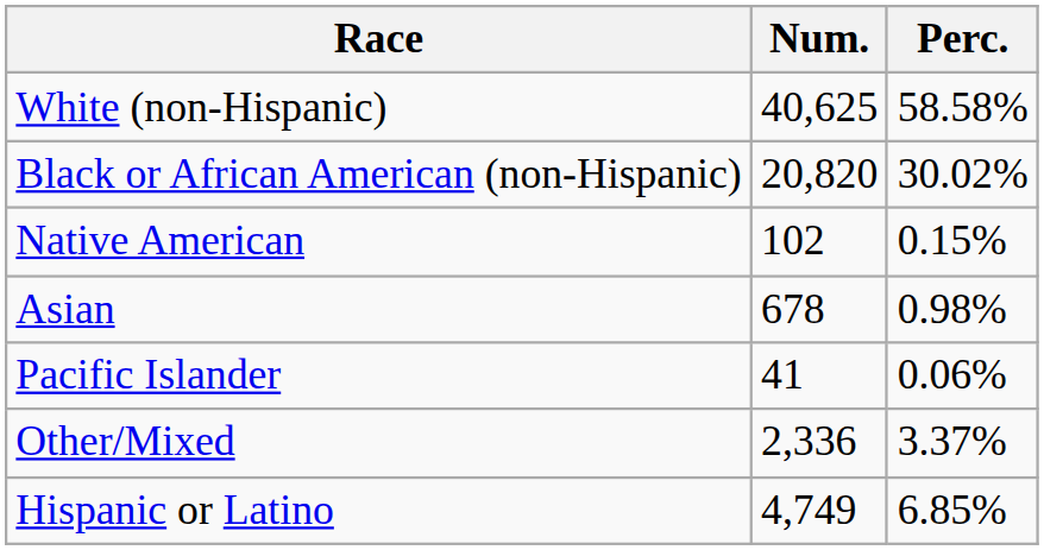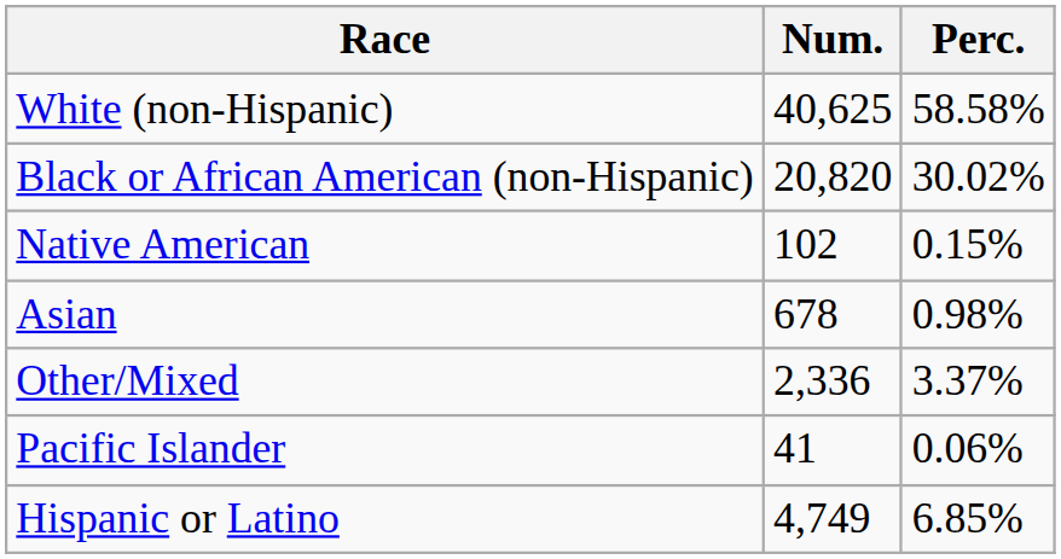rows swapped: Pacific Islander <-> Other/Mixed
